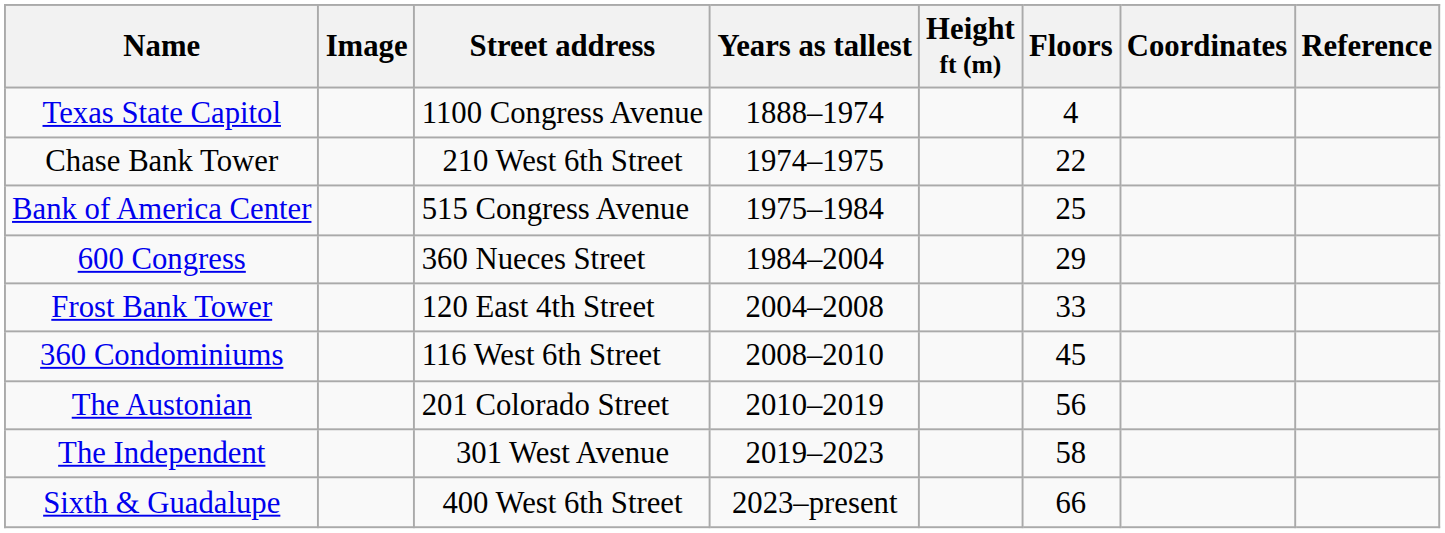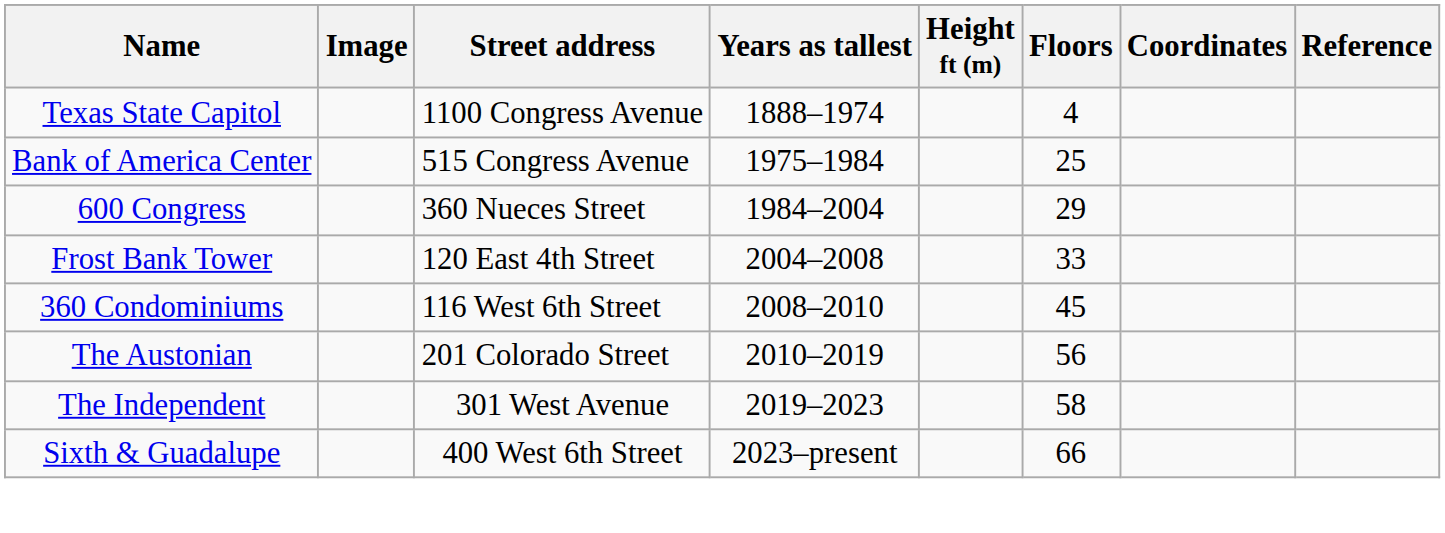- row: Chase Bank Tower | 210 West 6th Street | 1974–1975 | 22
